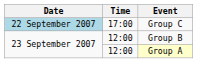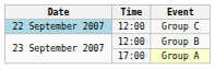Group C | Time: 17:00 -> 12:00
Group A | Time: 12:00 -> 17:00
